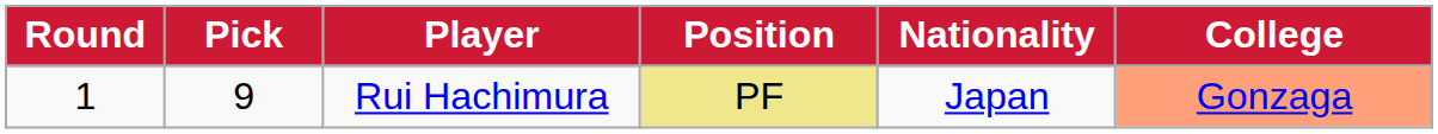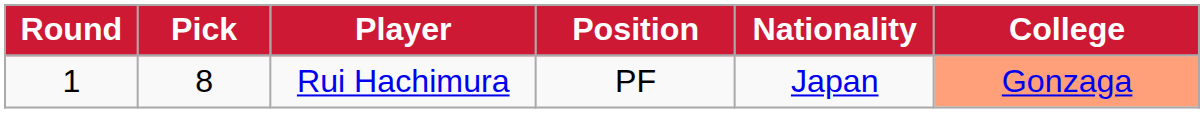Rui Hachimura | Pick: 9 -> 8
Rui Hachimura | Position: khaki background -> no background
